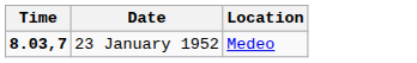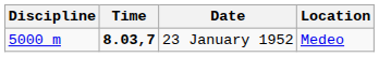+ column: Discipline | 5000 m
